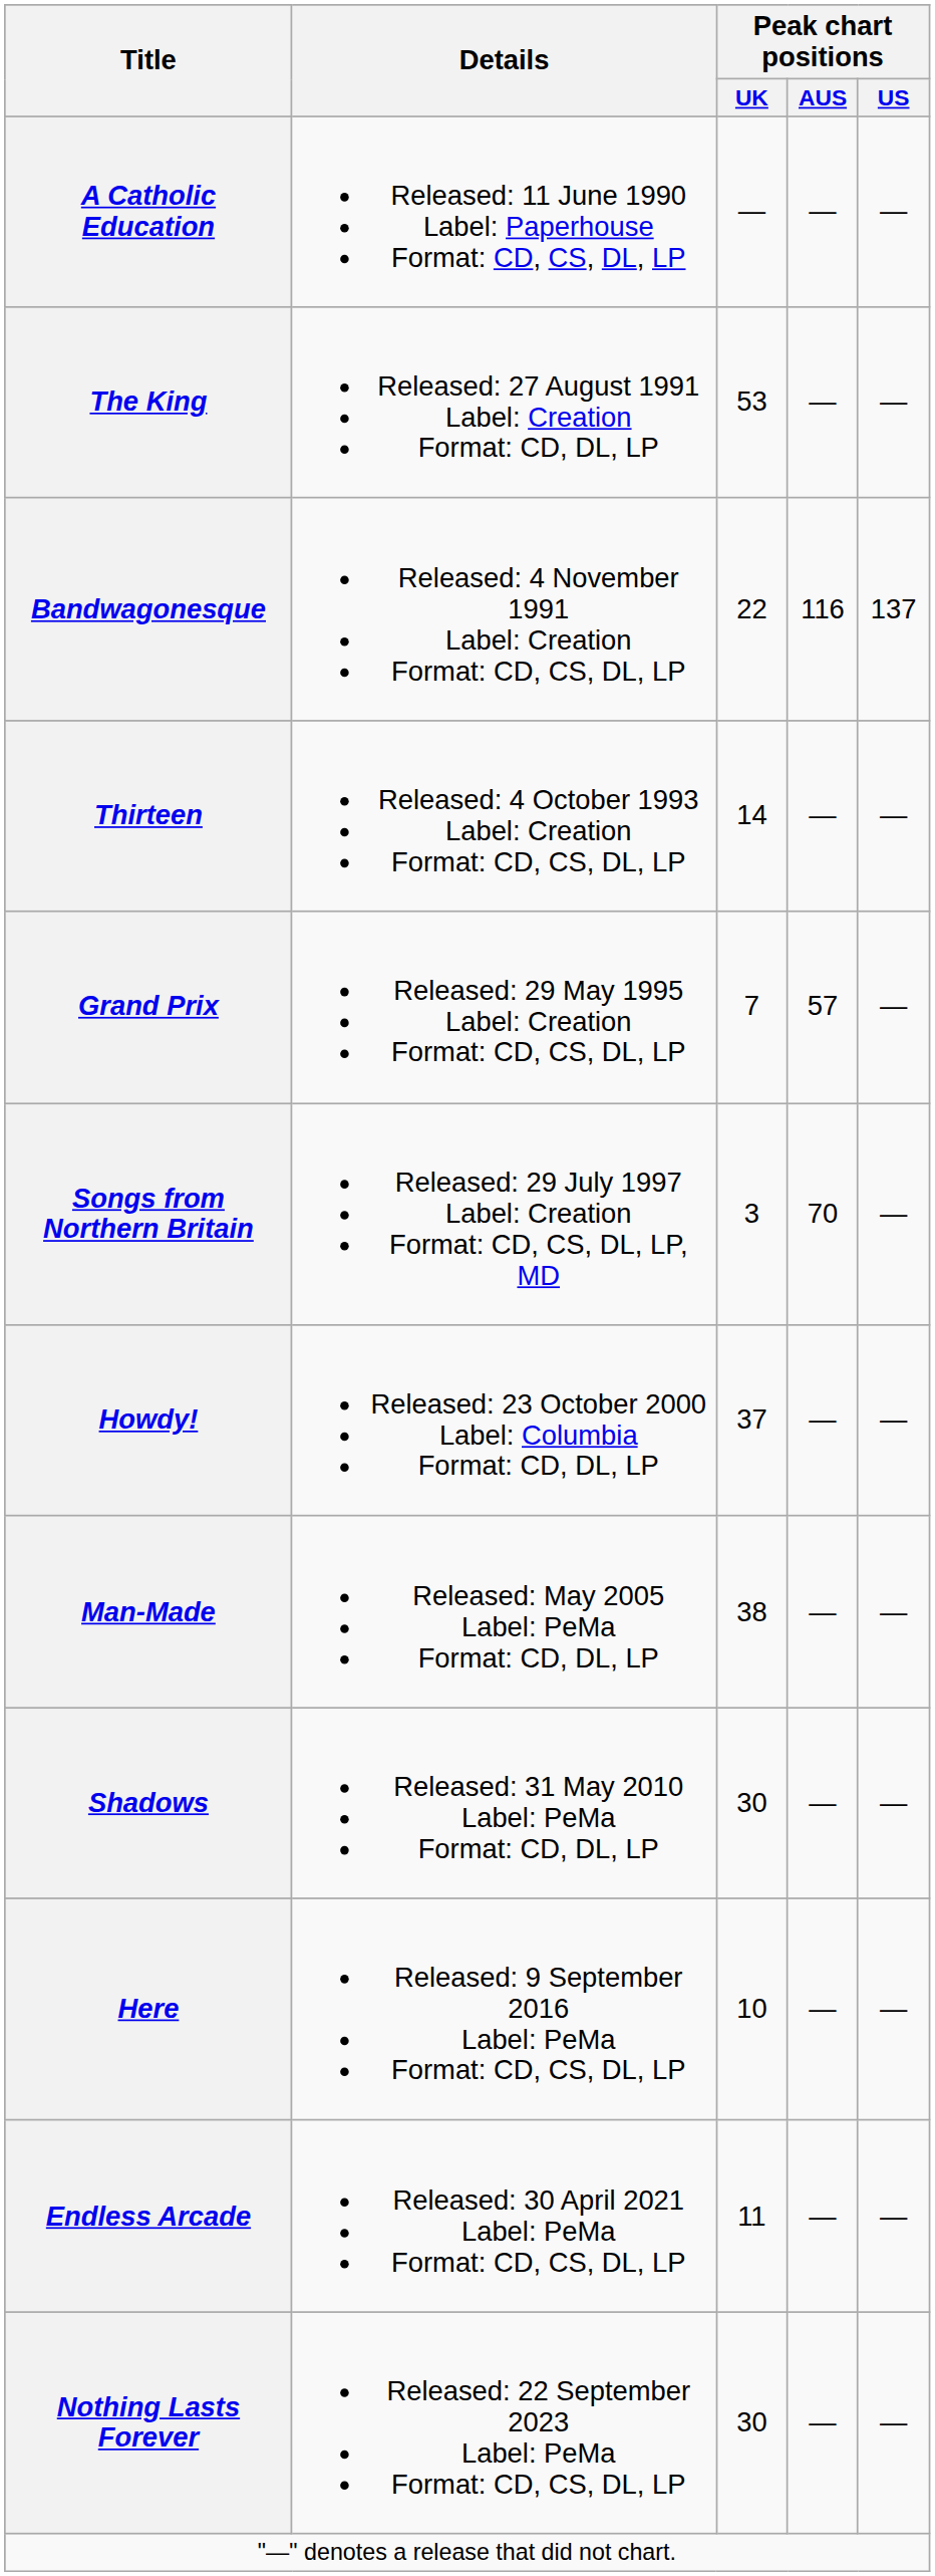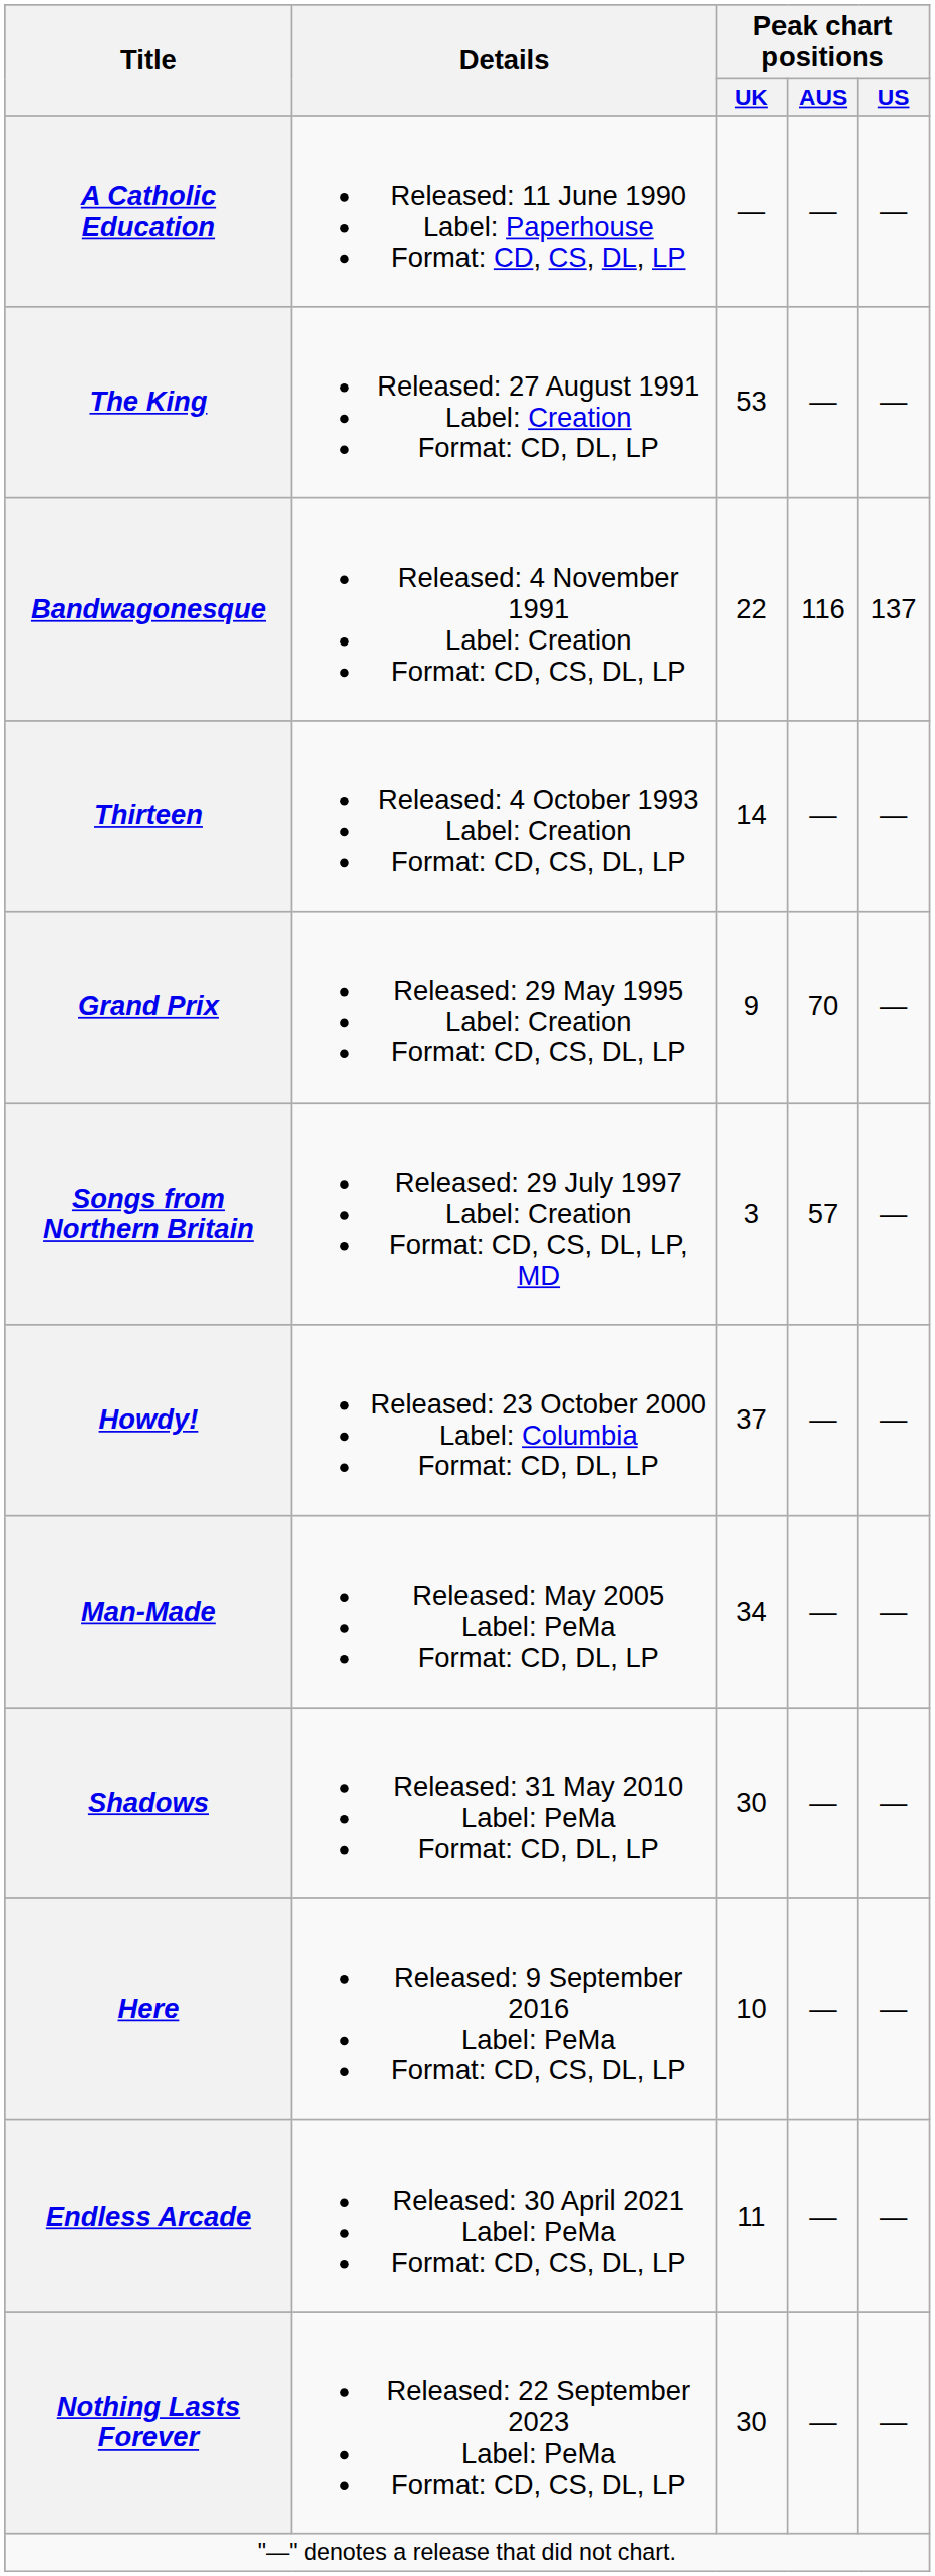Grand Prix | Peak chart positions / UK: 7 -> 9
Grand Prix | Peak chart positions / AUS: 57 -> 70
Songs from Northern Britain | Peak chart positions / AUS: 70 -> 57
Man-Made | Peak chart positions / UK: 38 -> 34
